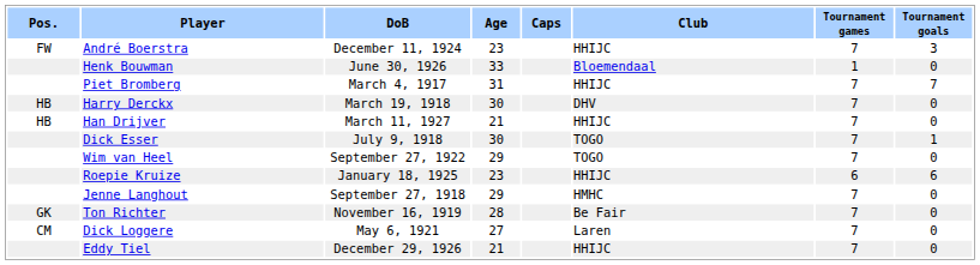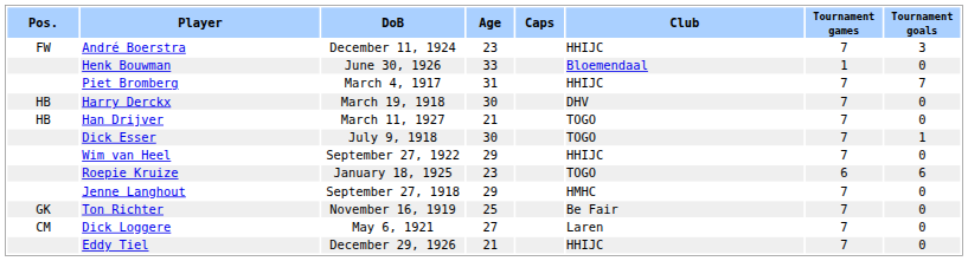Han Drijver | Club: HHIJC -> TOGO
Wim van Heel | Club: TOGO -> HHIJC
Roepie Kruize | Club: HHIJC -> TOGO
Ton Richter | Age: 28 -> 25
